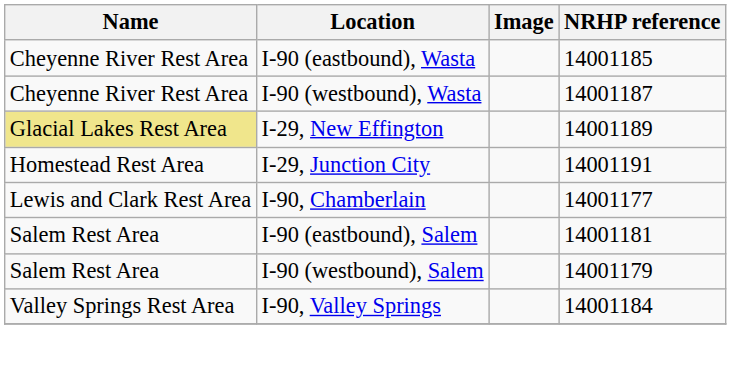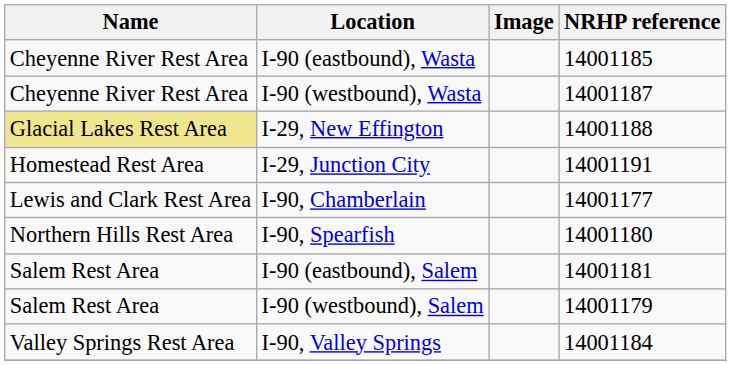I-29, New Effington | NRHP reference: 14001189 -> 14001188
+ row: Northern Hills Rest Area | I-90, Spearfish | 14001180
